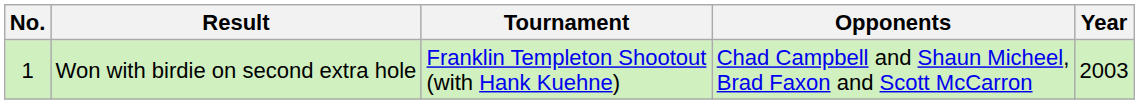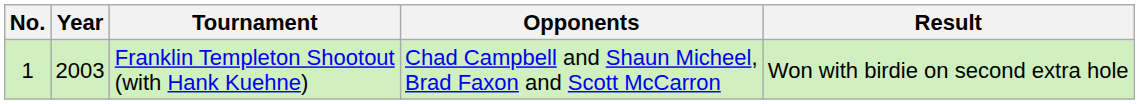columns swapped: Year <-> Result
